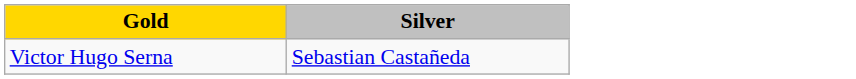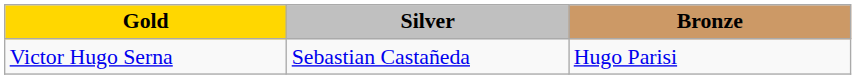+ column: Bronze | Hugo Parisi
